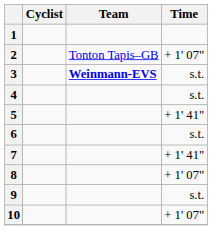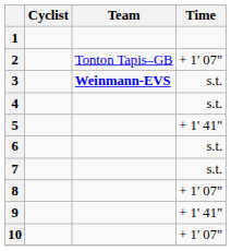7 | Time: + 1' 41" -> s.t.
9 | Time: s.t. -> + 1' 41"
